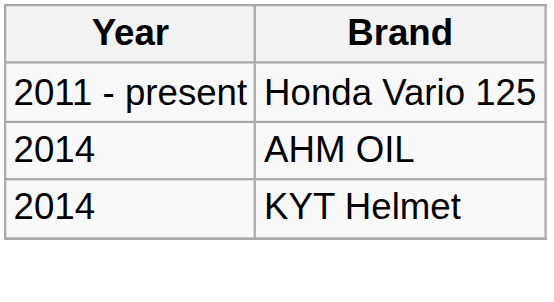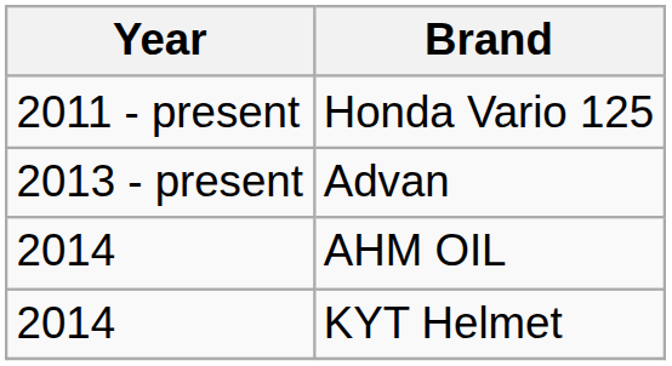+ row: 2013 - present | Advan
